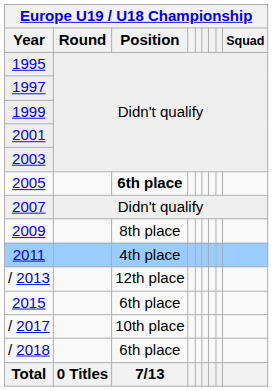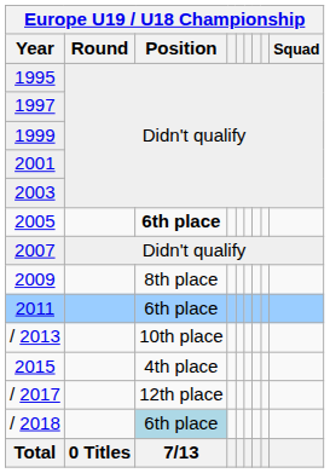2011 | Europe U19 / U18 Championship / Position: 4th place -> 6th place
/ 2013 | Europe U19 / U18 Championship / Position: 12th place -> 10th place
2015 | Europe U19 / U18 Championship / Position: 6th place -> 4th place
/ 2017 | Europe U19 / U18 Championship / Position: 10th place -> 12th place
/ 2018 | Europe U19 / U18 Championship / Position: no background -> lightblue background
